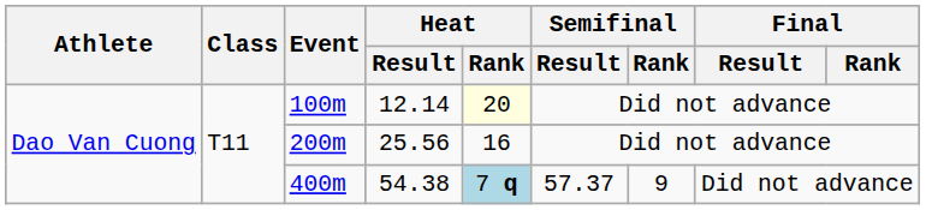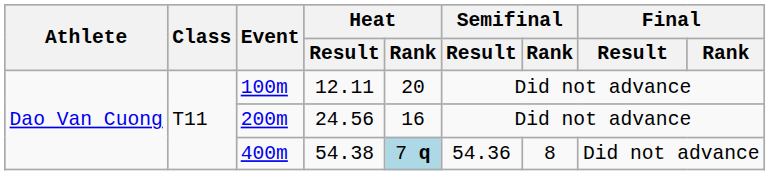100m | Heat / Result: 12.14 -> 12.11
100m | Heat / Rank: lightyellow background -> no background
200m | Heat / Result: 25.56 -> 24.56
400m | Semifinal / Result: 57.37 -> 54.36
400m | Semifinal / Rank: 9 -> 8
